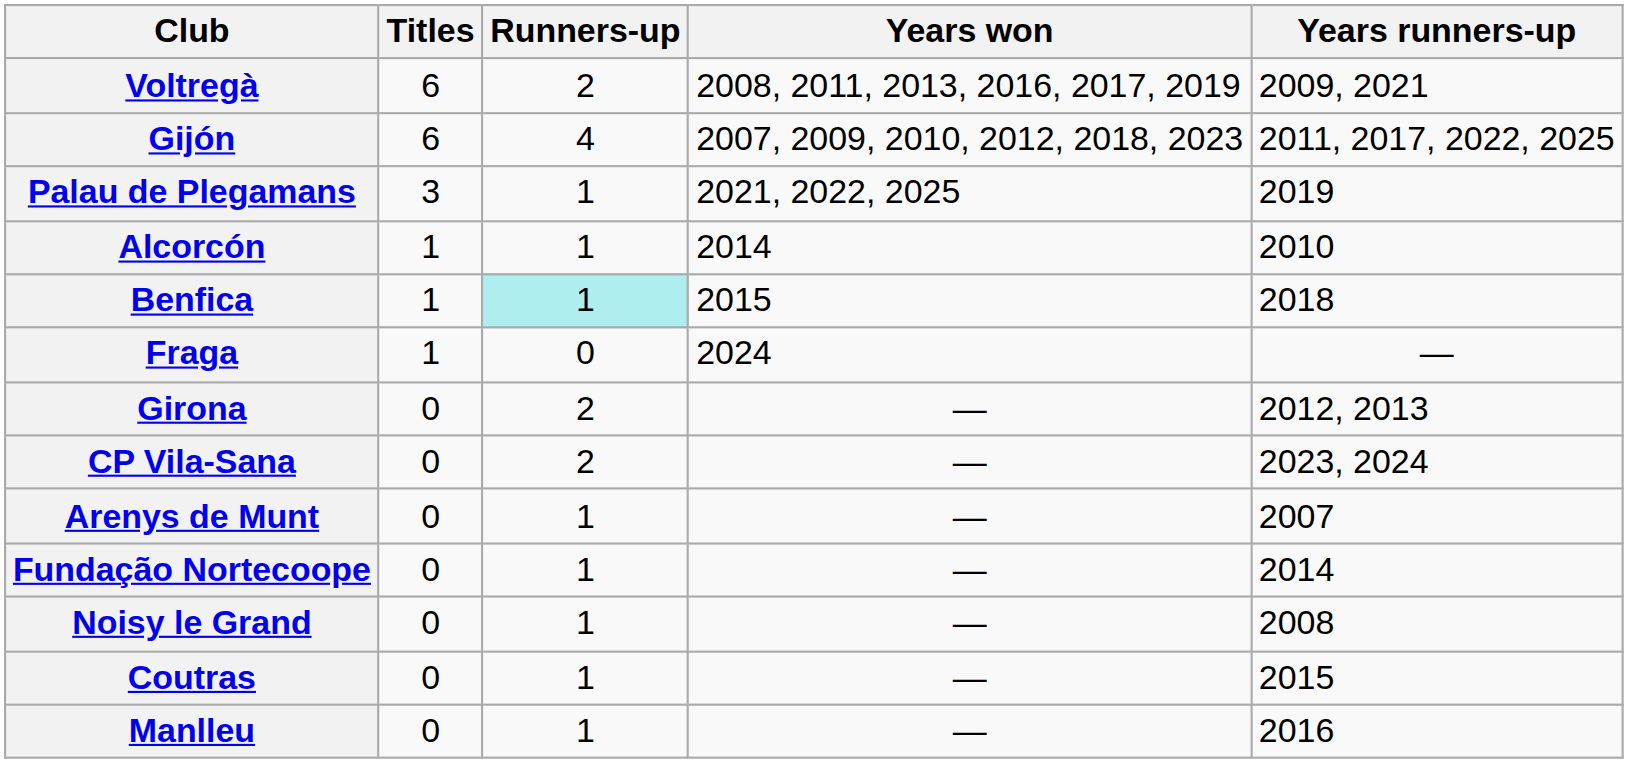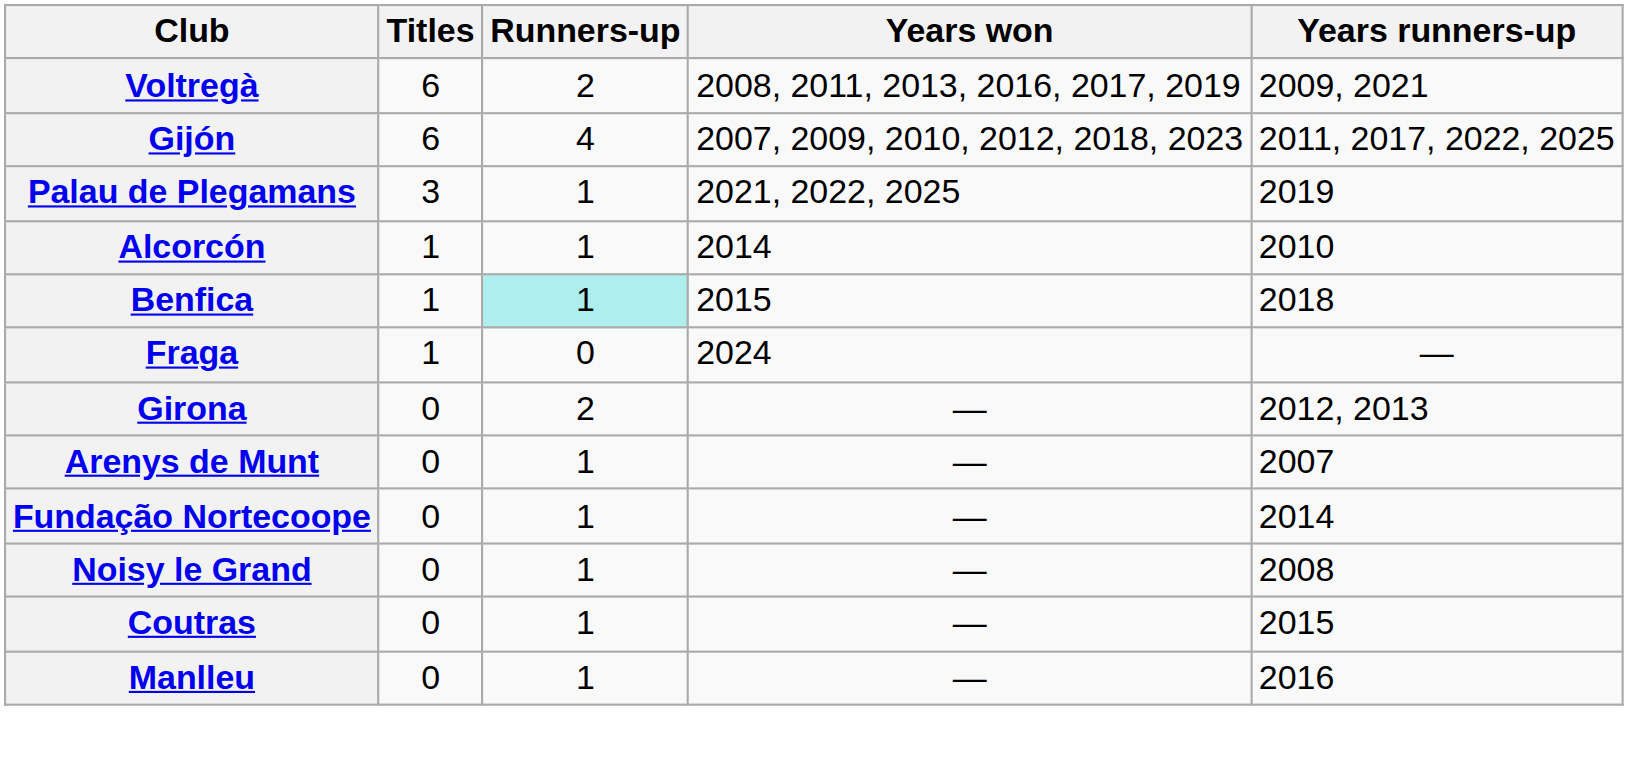- row: CP Vila-Sana | 0 | 2 | — | 2023, 2024
